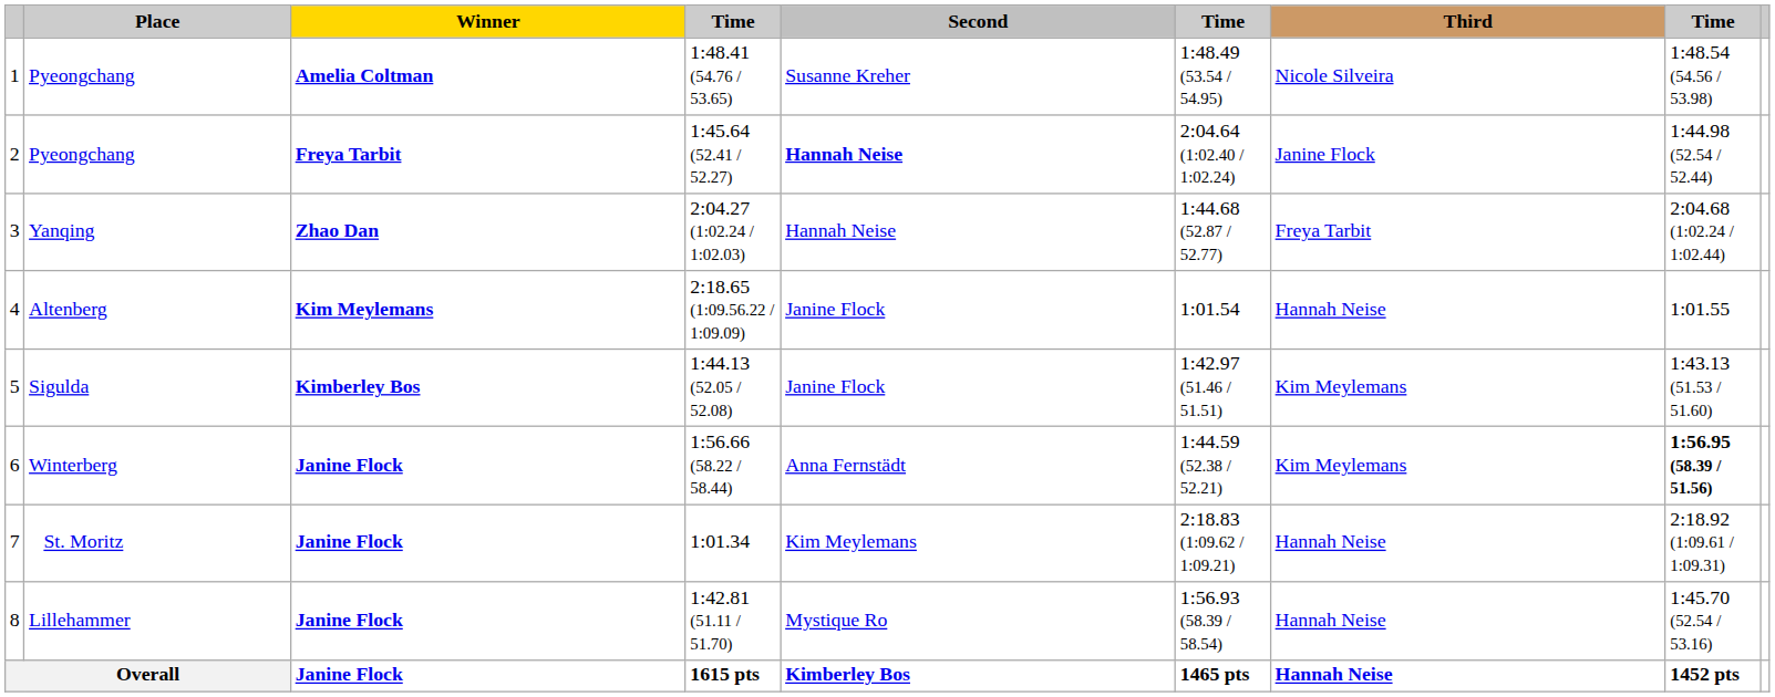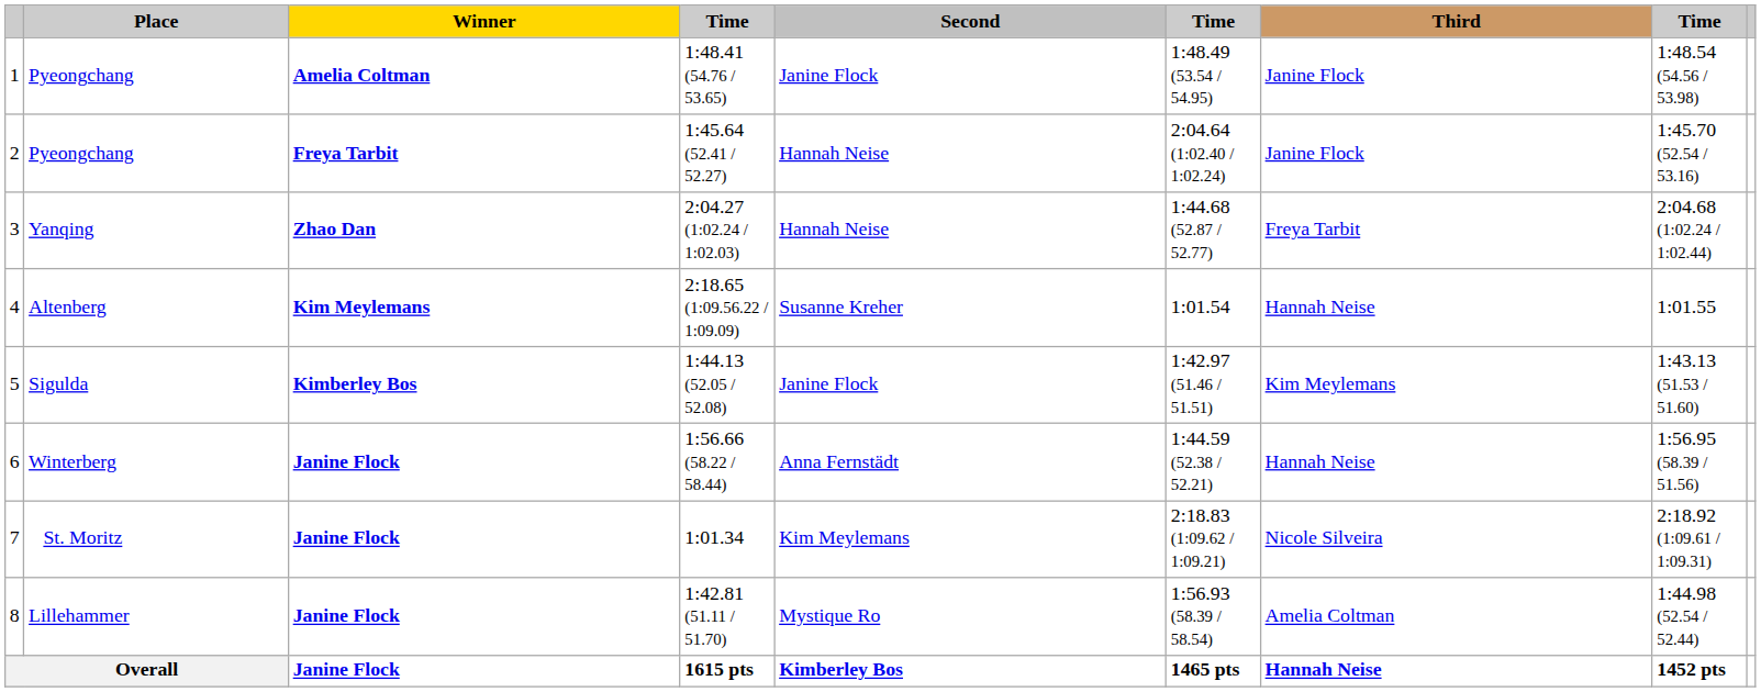1 | Second: Susanne Kreher -> Janine Flock
1 | Third: Nicole Silveira -> Janine Flock
2 | Second: bold -> normal
2 | column 8: 1:44.98 (52.54 / 52.44) -> 1:45.70 (52.54 / 53.16)
4 | Second: Janine Flock -> Susanne Kreher
6 | Third: Kim Meylemans -> Hannah Neise
6 | column 8: bold -> normal
7 | Third: Hannah Neise -> Nicole Silveira
8 | Third: Hannah Neise -> Amelia Coltman
8 | column 8: 1:45.70 (52.54 / 53.16) -> 1:44.98 (52.54 / 52.44)
